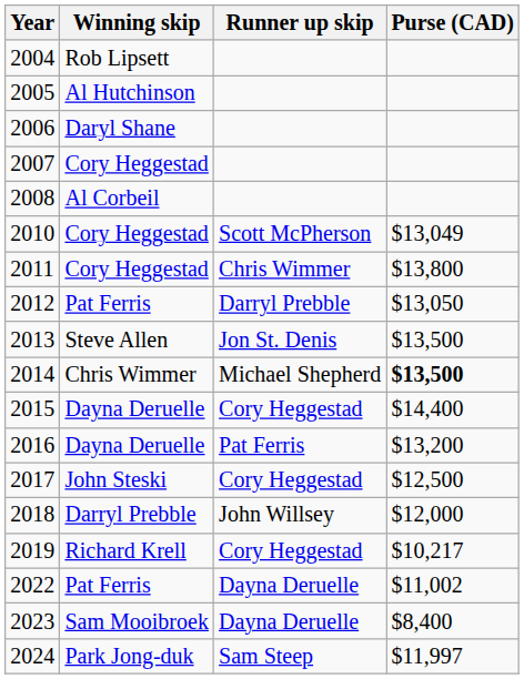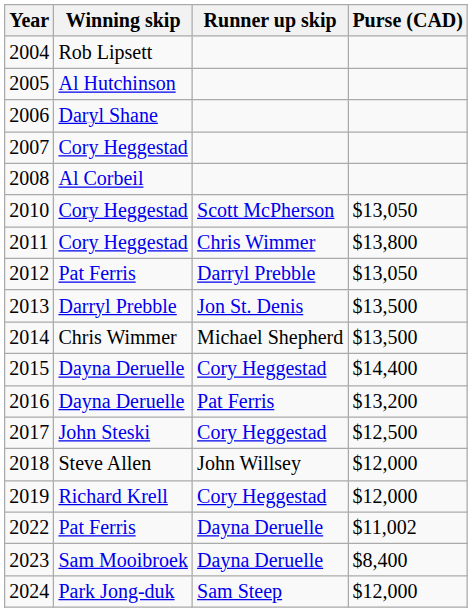2010 | Purse (CAD): $13,049 -> $13,050
2013 | Winning skip: Steve Allen -> Darryl Prebble
2014 | Purse (CAD): bold -> normal
2018 | Winning skip: Darryl Prebble -> Steve Allen
2019 | Purse (CAD): $10,217 -> $12,000
2024 | Purse (CAD): $11,997 -> $12,000
